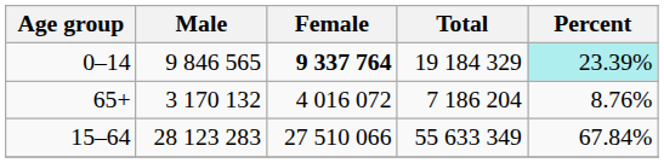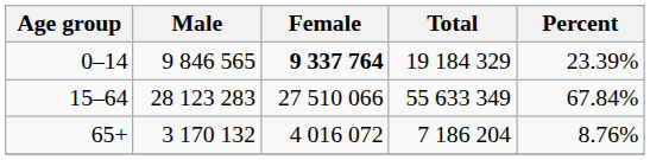0–14 | Percent: paleturquoise background -> no background
rows swapped: 15–64 <-> 65+
